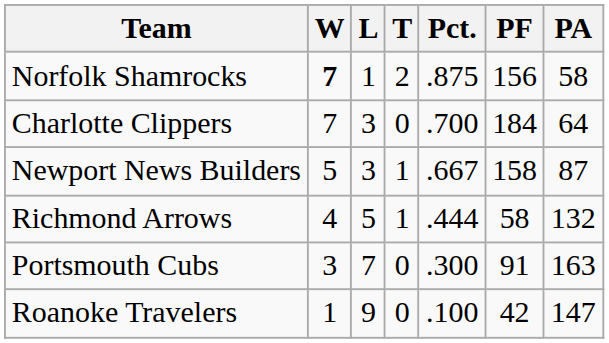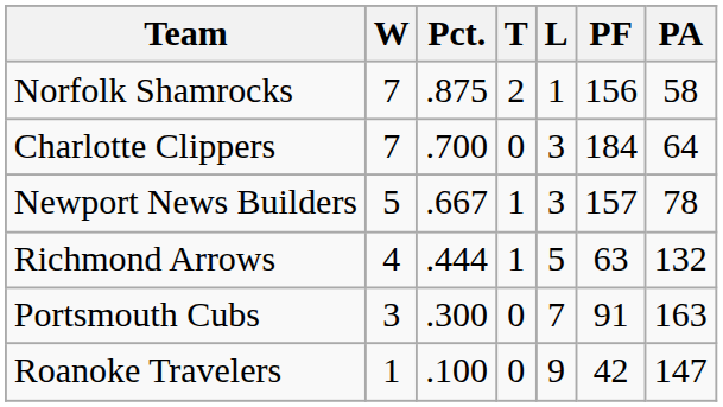columns swapped: L <-> Pct.
Norfolk Shamrocks | W: bold -> normal
Newport News Builders | PF: 158 -> 157
Newport News Builders | PA: 87 -> 78
Richmond Arrows | PF: 58 -> 63
